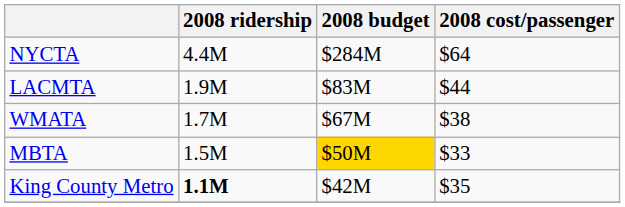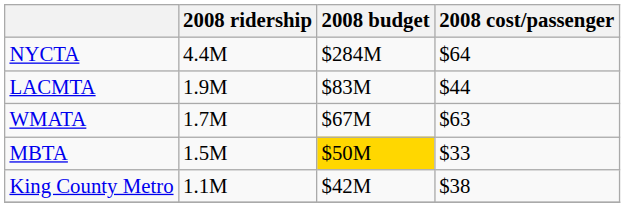WMATA | 2008 cost/passenger: $38 -> $63
King County Metro | 2008 ridership: bold -> normal
King County Metro | 2008 cost/passenger: $35 -> $38
